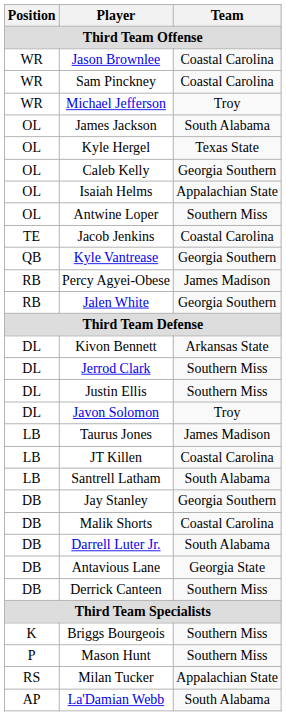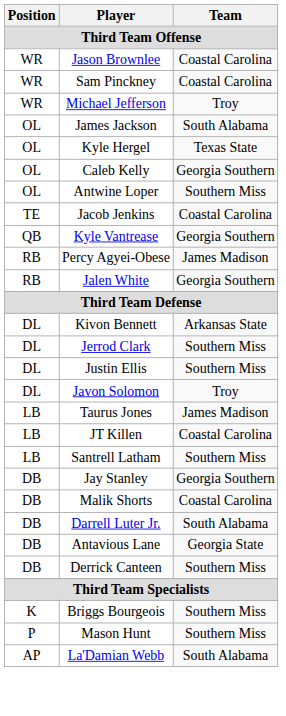- row: OL | Isaiah Helms | Appalachian State
Santrell Latham | Team: South Alabama -> Southern Miss
- row: RS | Milan Tucker | Appalachian State
